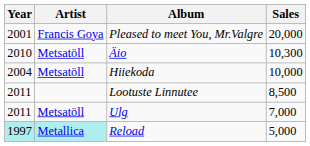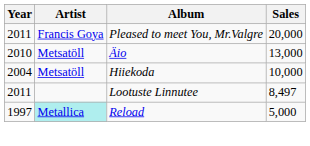Pleased to meet You, Mr.Valgre | Year: 2001 -> 2011
Äio | Sales: 10,300 -> 13,000
Lootuste Linnutee | Sales: 8,500 -> 8,497
- row: 2011 | Metsatöll | Ulg | 7,000
Reload | Year: paleturquoise background -> no background
